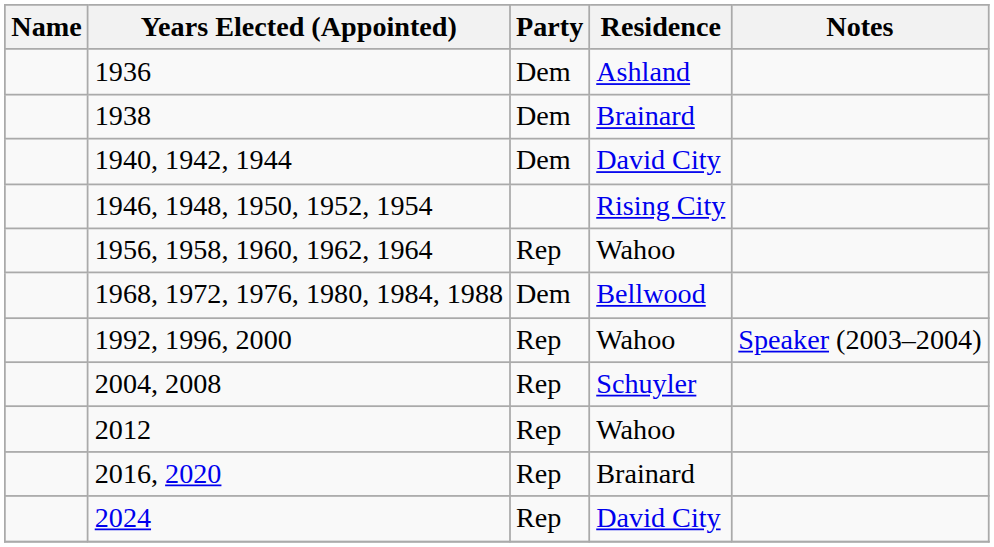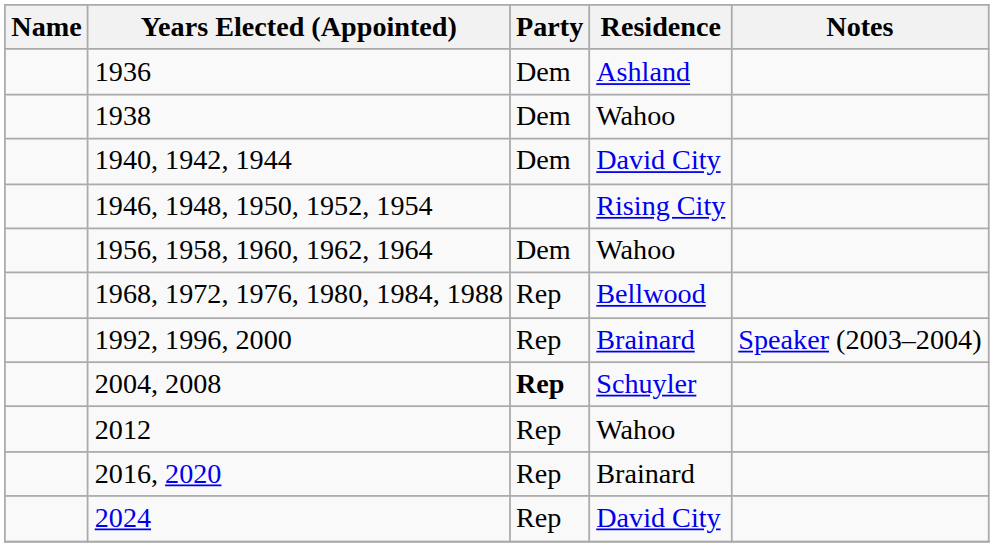1938 | Residence: Brainard -> Wahoo
1956, 1958, 1960, 1962, 1964 | Party: Rep -> Dem
1968, 1972, 1976, 1980, 1984, 1988 | Party: Dem -> Rep
1992, 1996, 2000 | Residence: Wahoo -> Brainard
2004, 2008 | Party: normal -> bold
